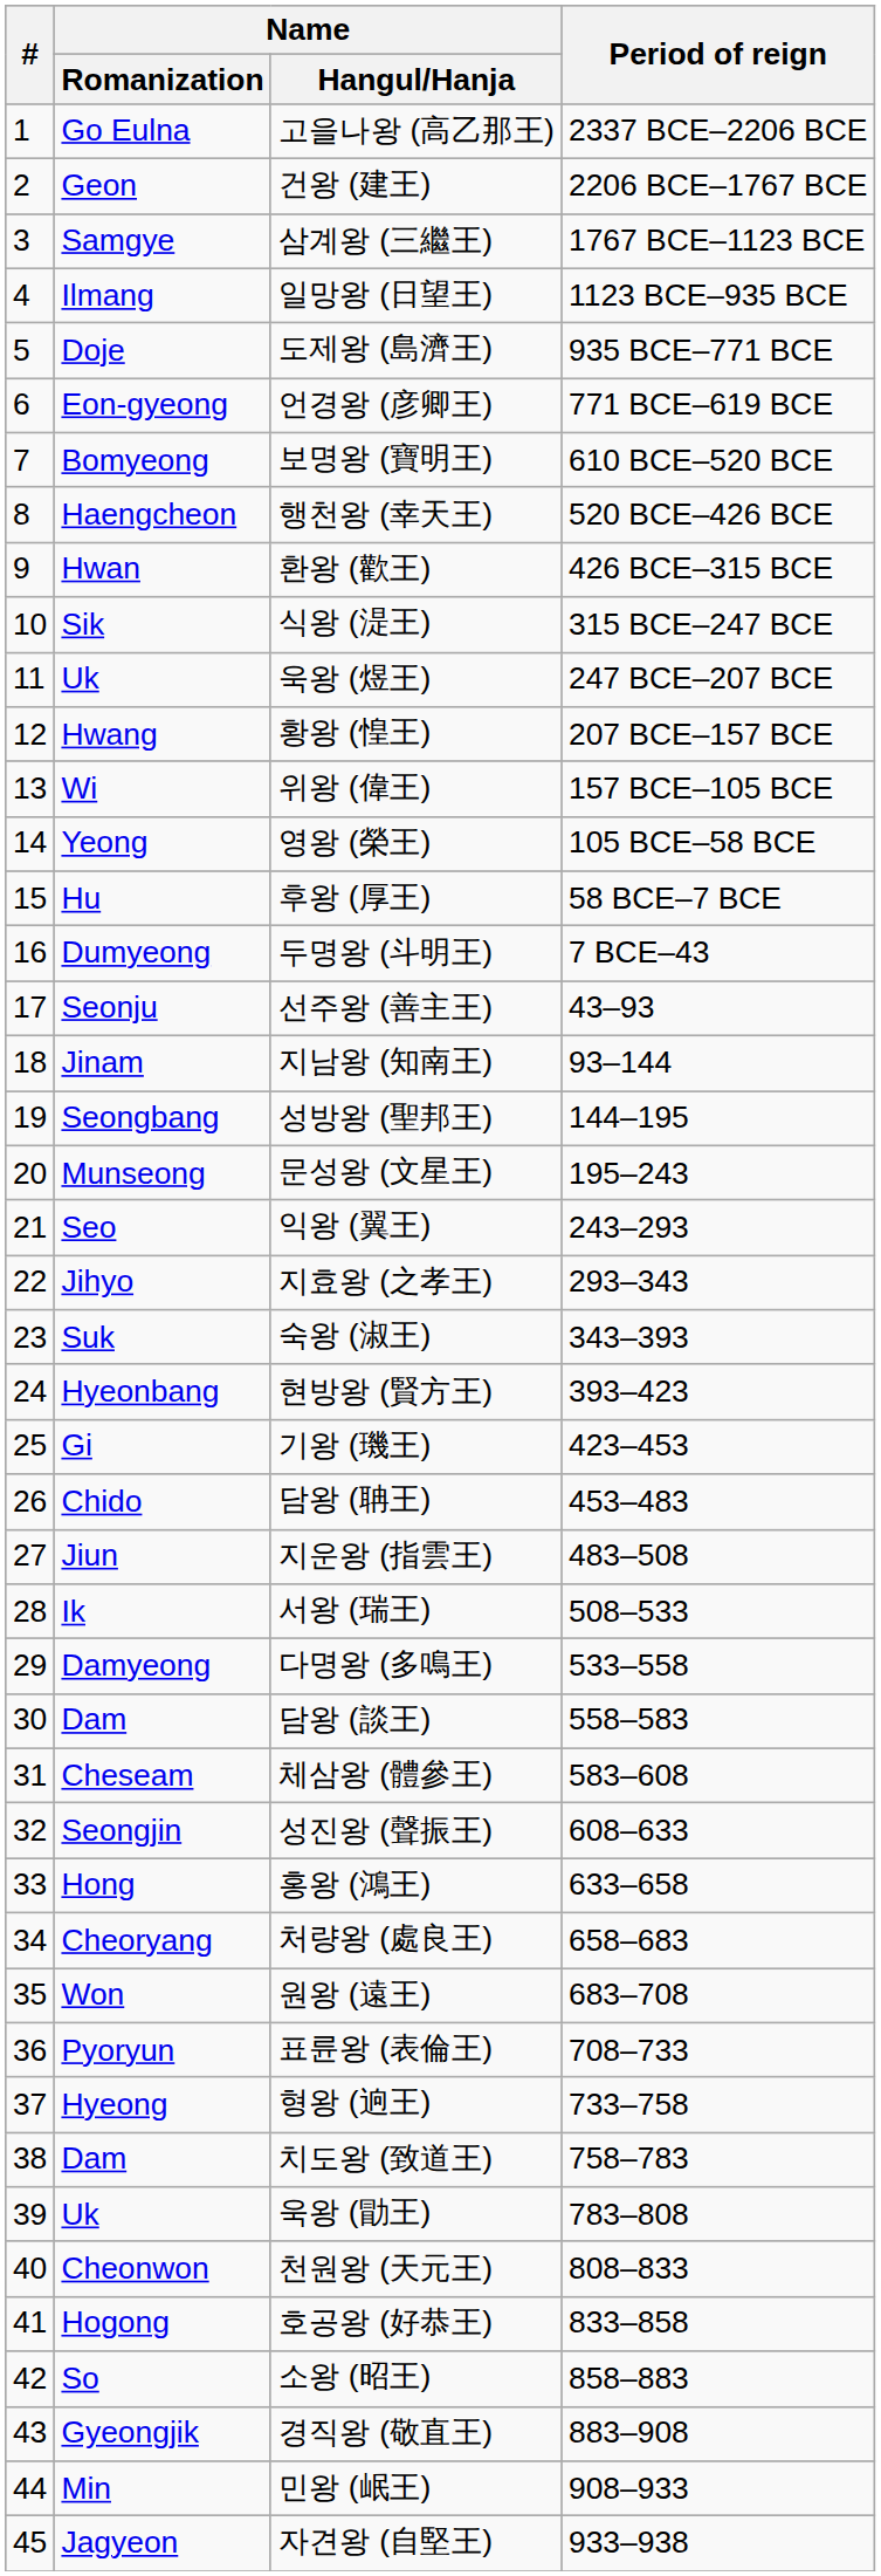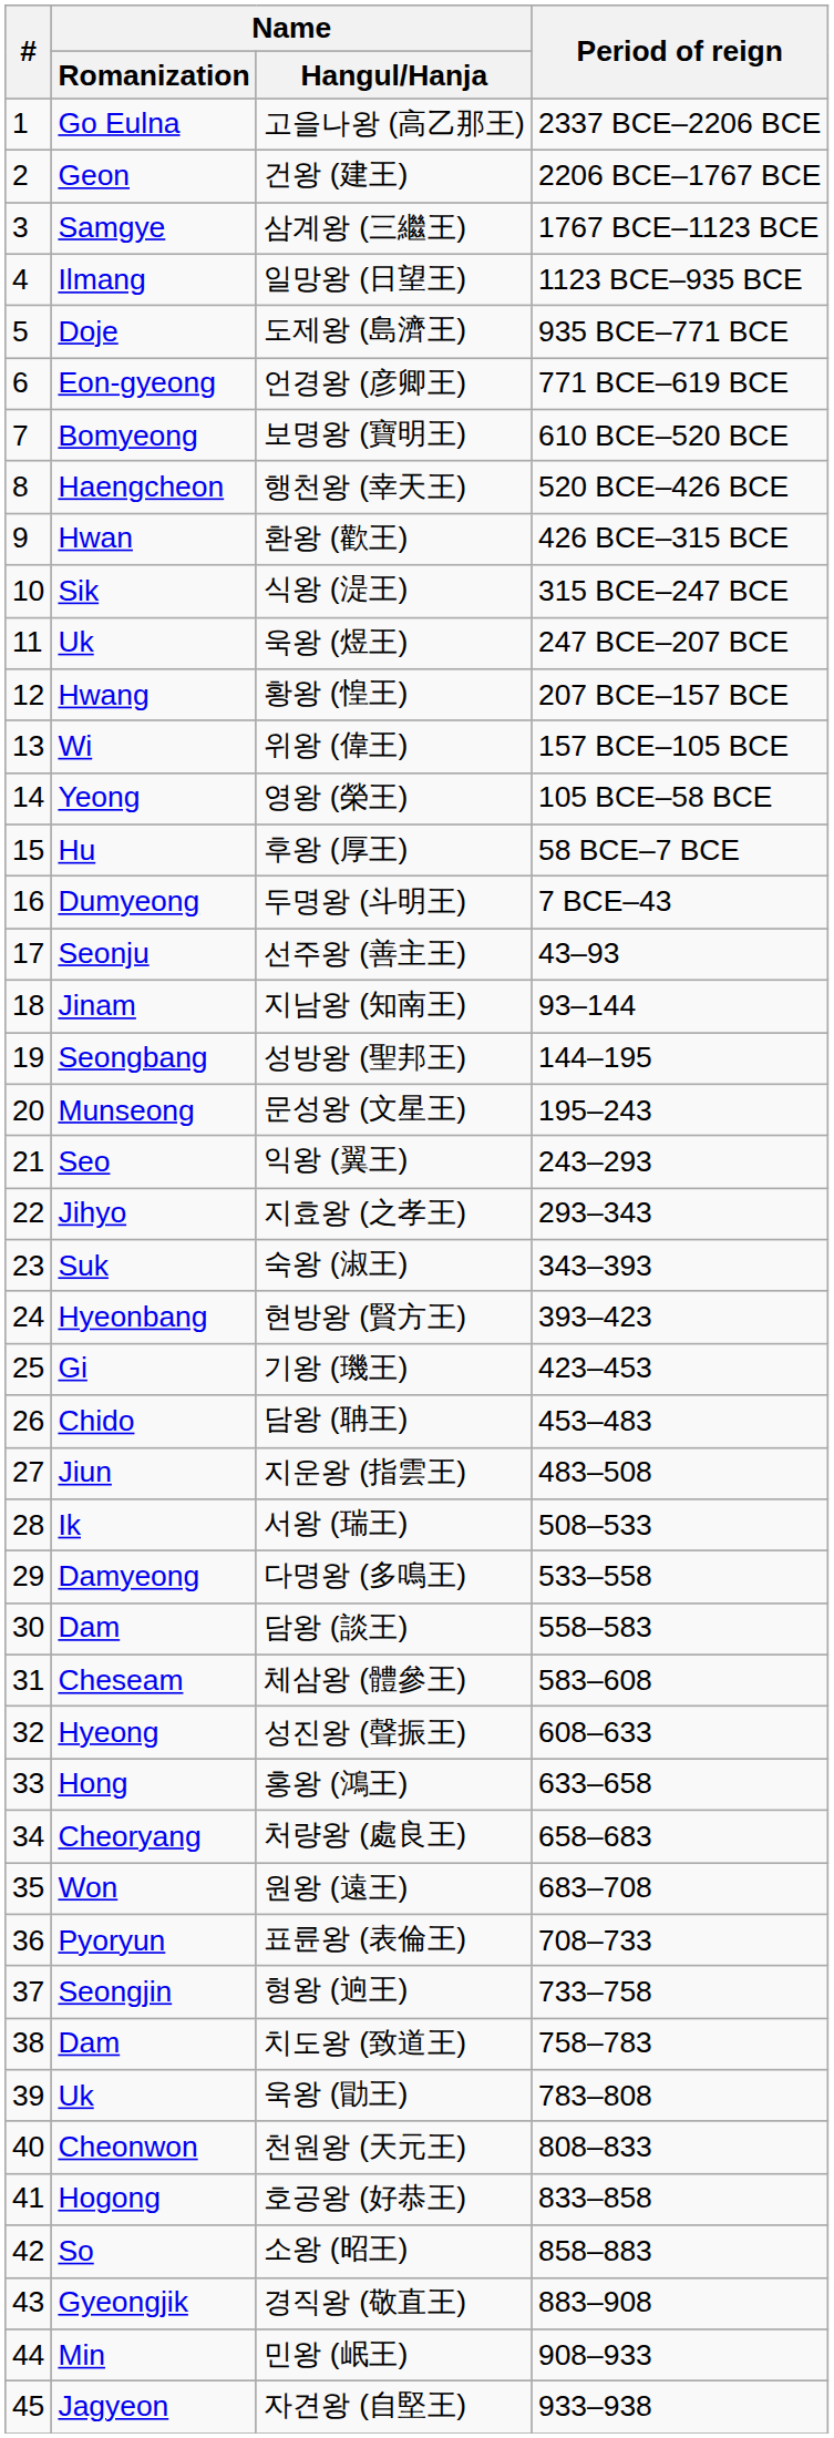성진왕 (聲振王) | Name / Romanization: Seongjin -> Hyeong
형왕 (逈王) | Name / Romanization: Hyeong -> Seongjin
